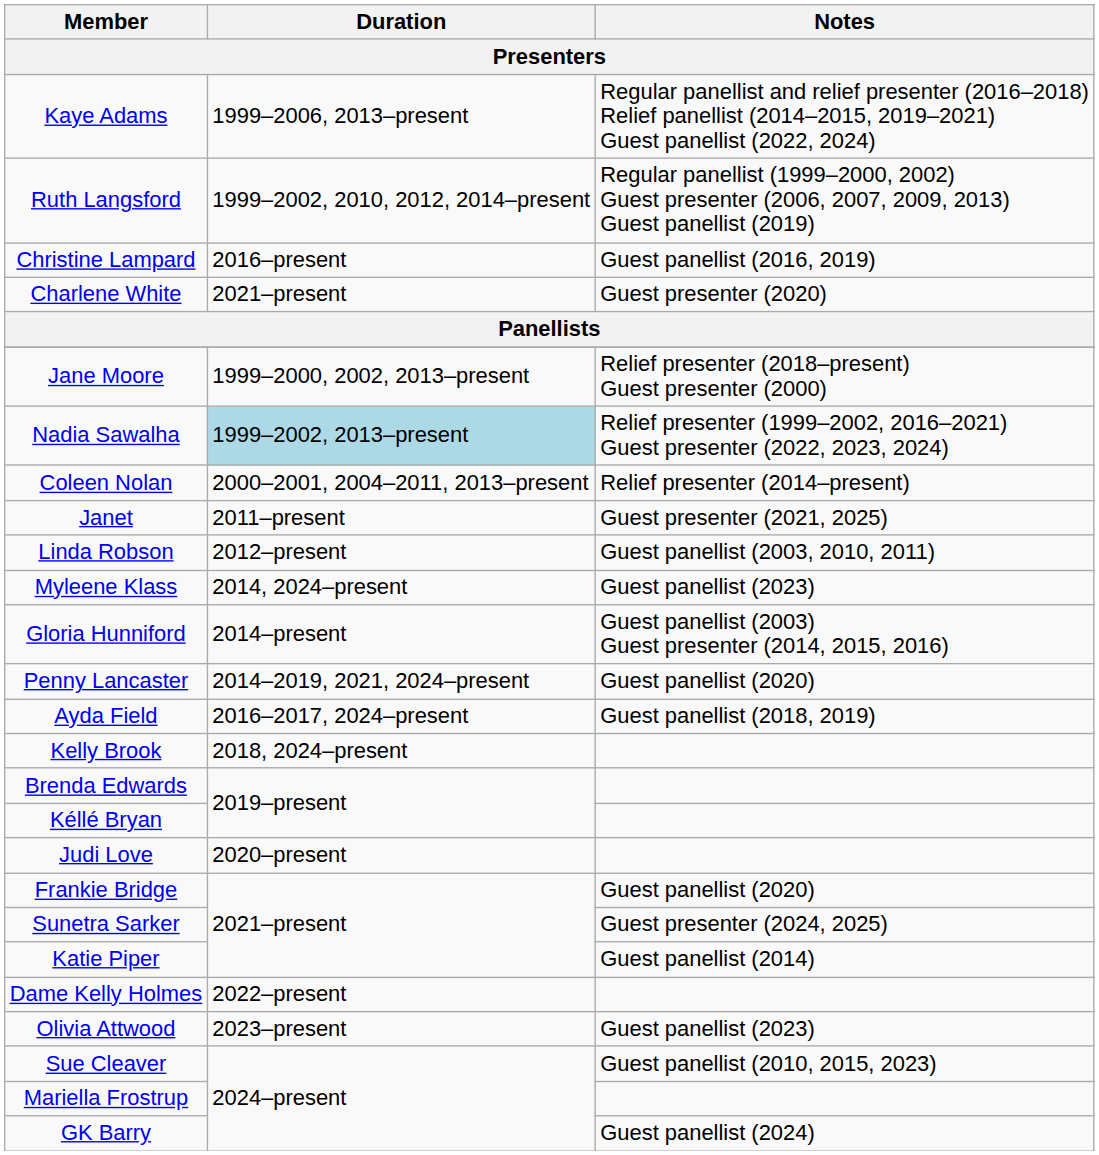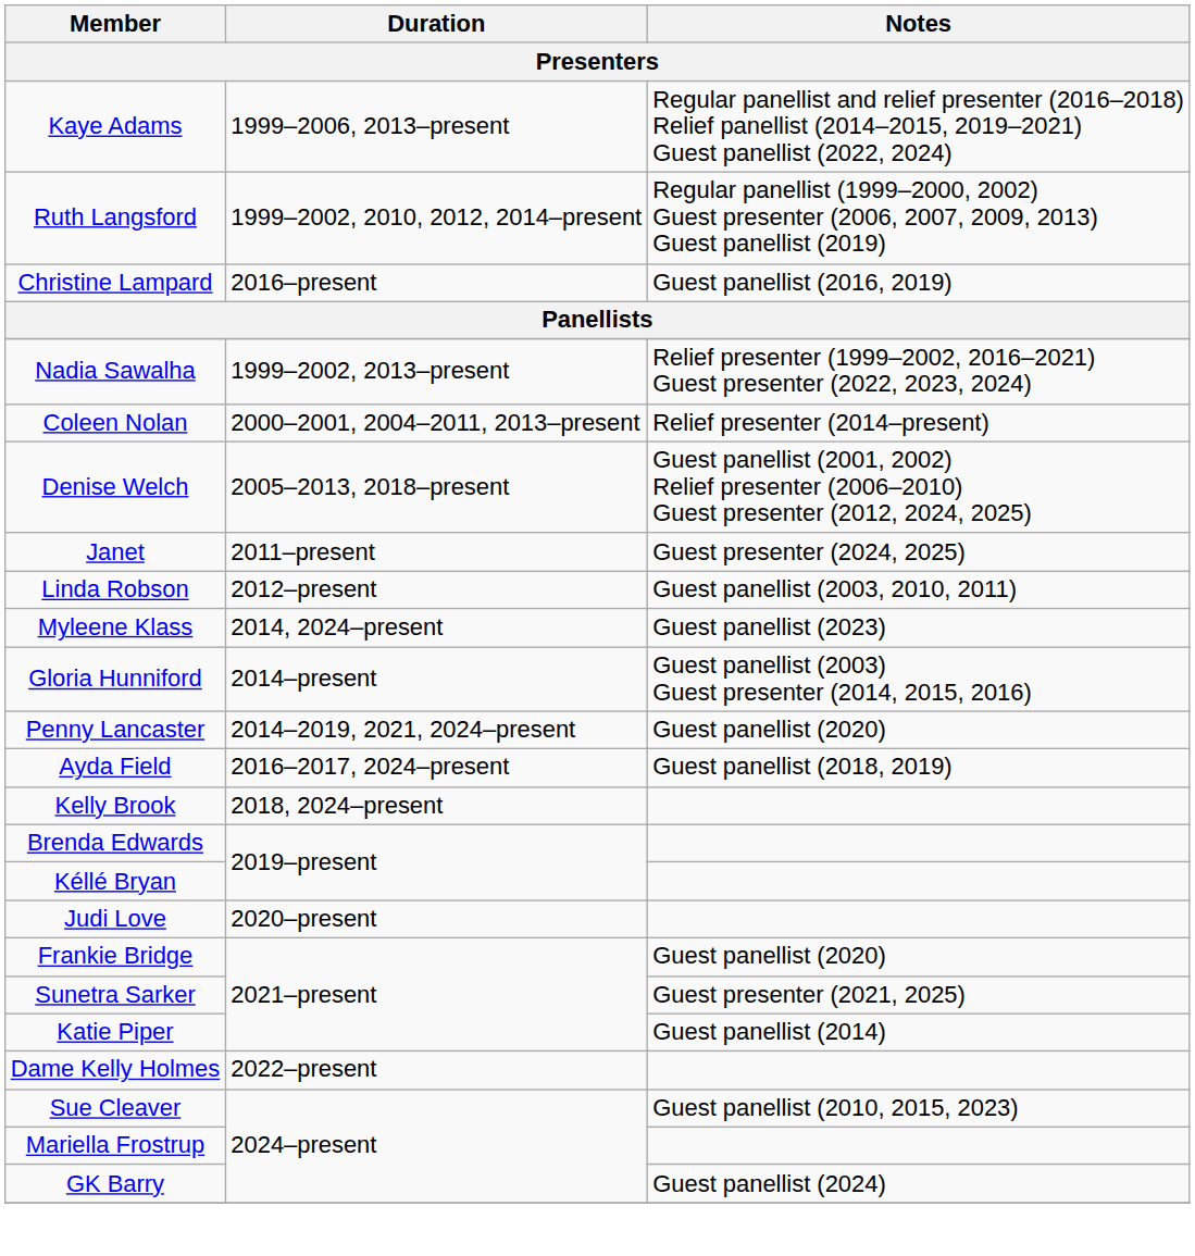- row: Charlene White | 2021–present | Guest presenter (2020)
- row: Jane Moore | 1999–2000, 2002, 2013–present | Relief presenter (2018–present) Guest presenter (2000)
Nadia Sawalha | Duration: lightblue background -> no background
+ row: Denise Welch | 2005–2013, 2018–present | Guest panellist (2001, 2002) Relief presenter (2006–2010) Guest presenter (2012, 2024, 2025)
Janet | Notes: Guest presenter (2021, 2025) -> Guest presenter (2024, 2025)
Sunetra Sarker | Notes: Guest presenter (2024, 2025) -> Guest presenter (2021, 2025)
- row: Olivia Attwood | 2023–present | Guest panellist (2023)
